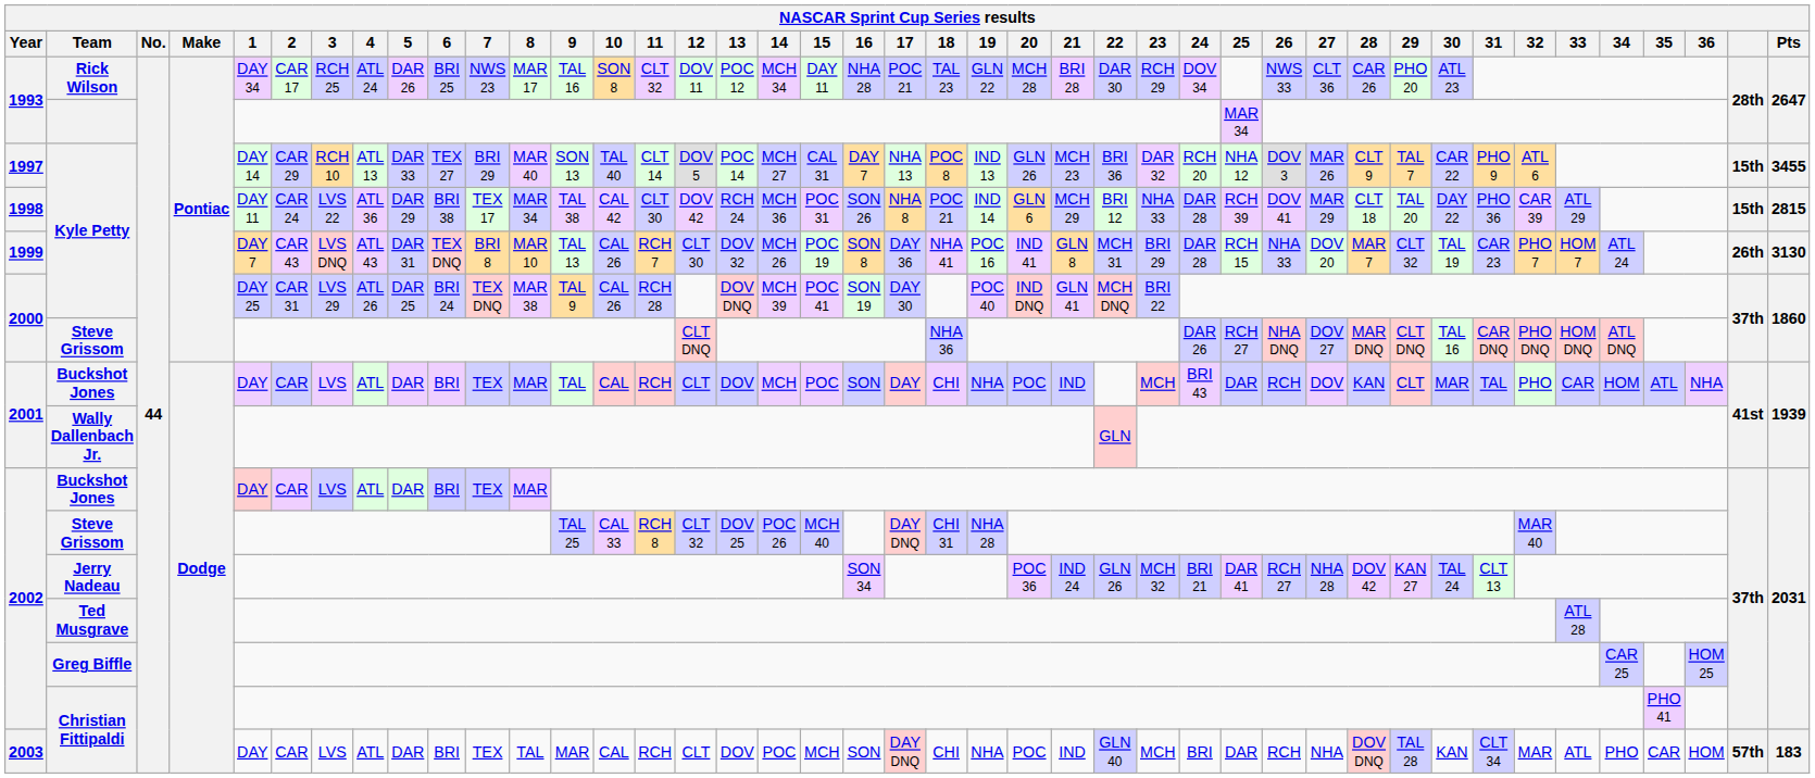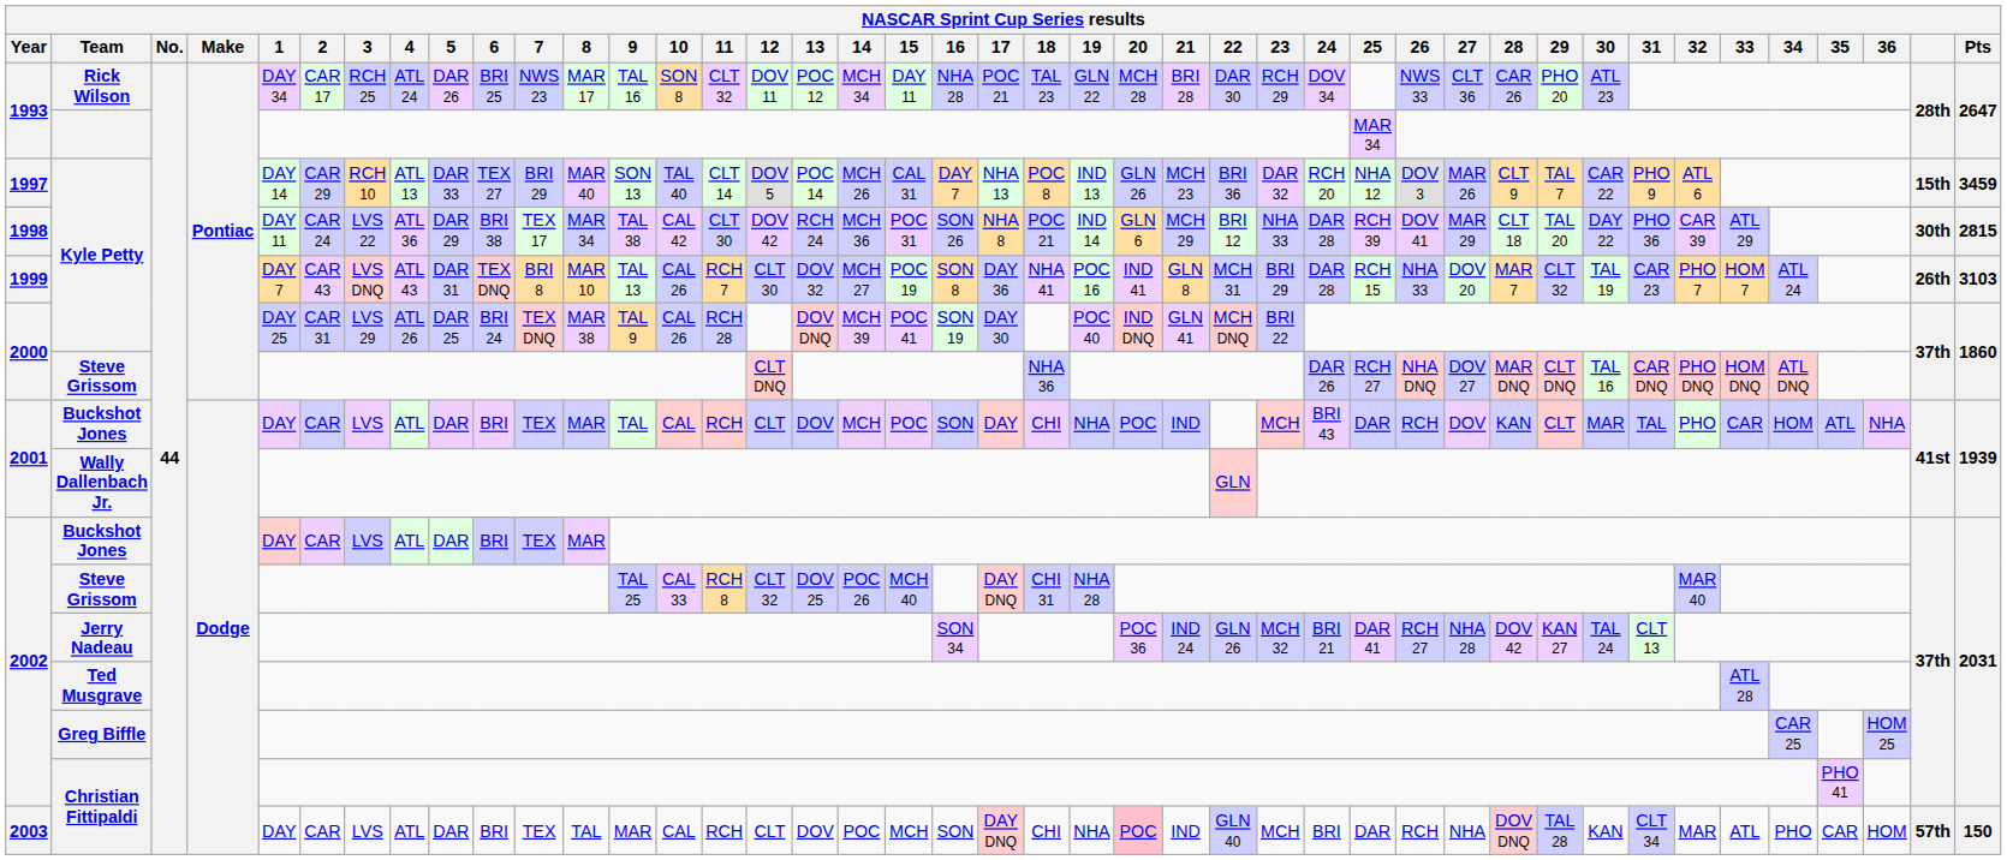1997 / Kyle Petty | 14: MCH 27 -> MCH 26
1997 / Kyle Petty | Pts: 3455 -> 3459
1998 / Kyle Petty | column 41: 15th -> 30th
1999 / Kyle Petty | 14: MCH 26 -> MCH 27
1999 / Kyle Petty | Pts: 3130 -> 3103
2003 / Christian Fittipaldi | 20: no background -> pink background
2003 / Christian Fittipaldi | Pts: 183 -> 150
